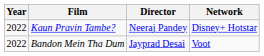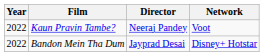Kaun Pravin Tambe? | Network: Disney+ Hotstar -> Voot
Bandon Mein Tha Dum | Network: Voot -> Disney+ Hotstar
